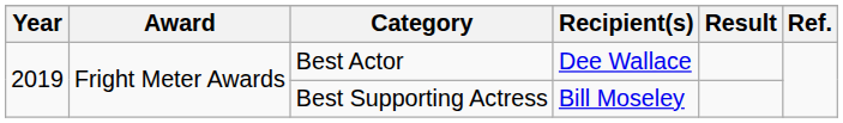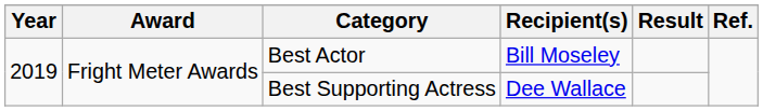Best Actor | Recipient(s): Dee Wallace -> Bill Moseley
Best Supporting Actress | Recipient(s): Bill Moseley -> Dee Wallace
